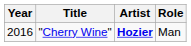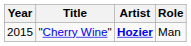"Cherry Wine" | Year: 2016 -> 2015
